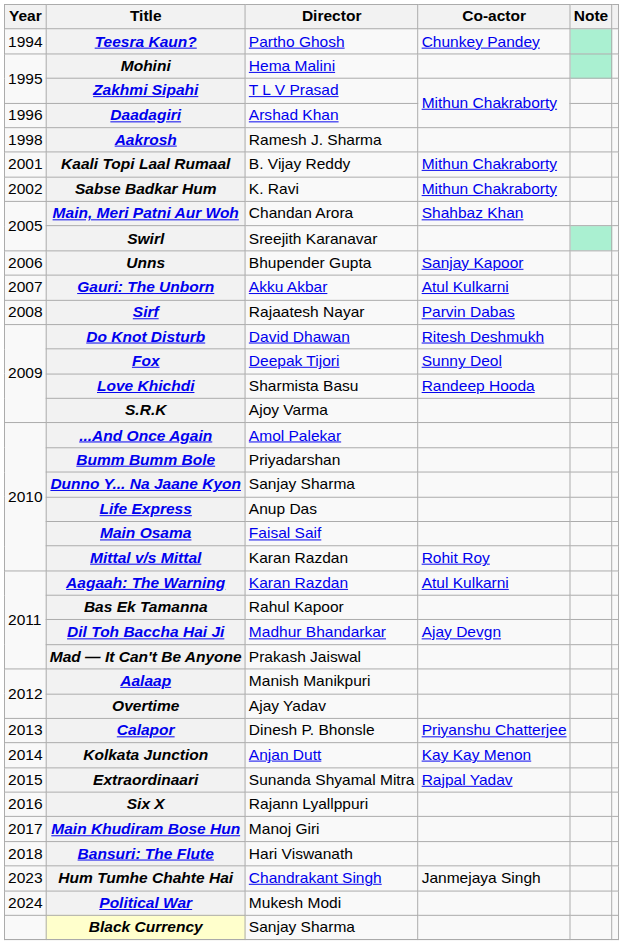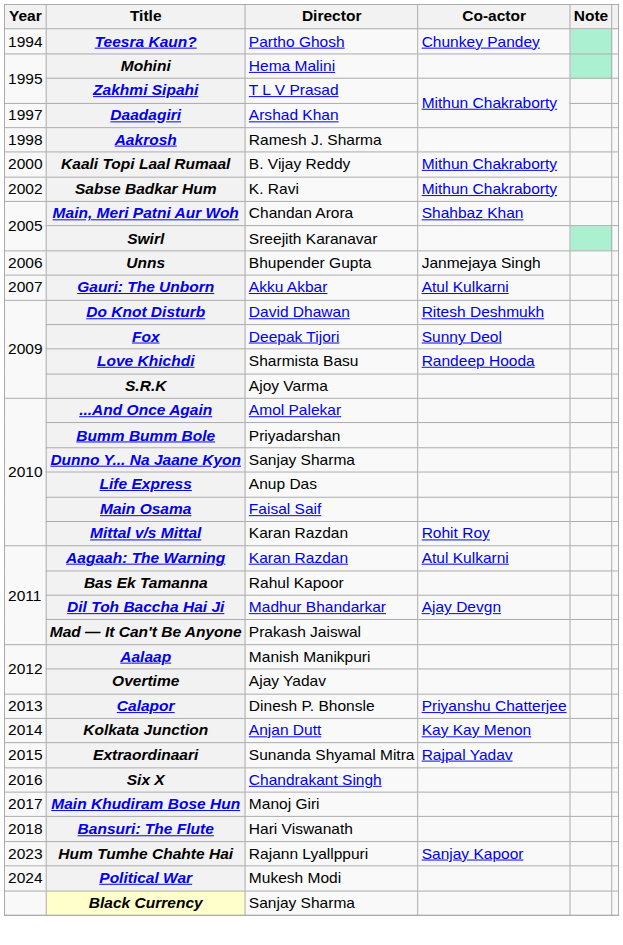Daadagiri | Year: 1996 -> 1997
Kaali Topi Laal Rumaal | Year: 2001 -> 2000
Unns | Co-actor: Sanjay Kapoor -> Janmejaya Singh
- row: 2008 | Sirf | Rajaatesh Nayar | Parvin Dabas
Six X | Director: Rajann Lyallppuri -> Chandrakant Singh
Hum Tumhe Chahte Hai | Director: Chandrakant Singh -> Rajann Lyallppuri
Hum Tumhe Chahte Hai | Co-actor: Janmejaya Singh -> Sanjay Kapoor
